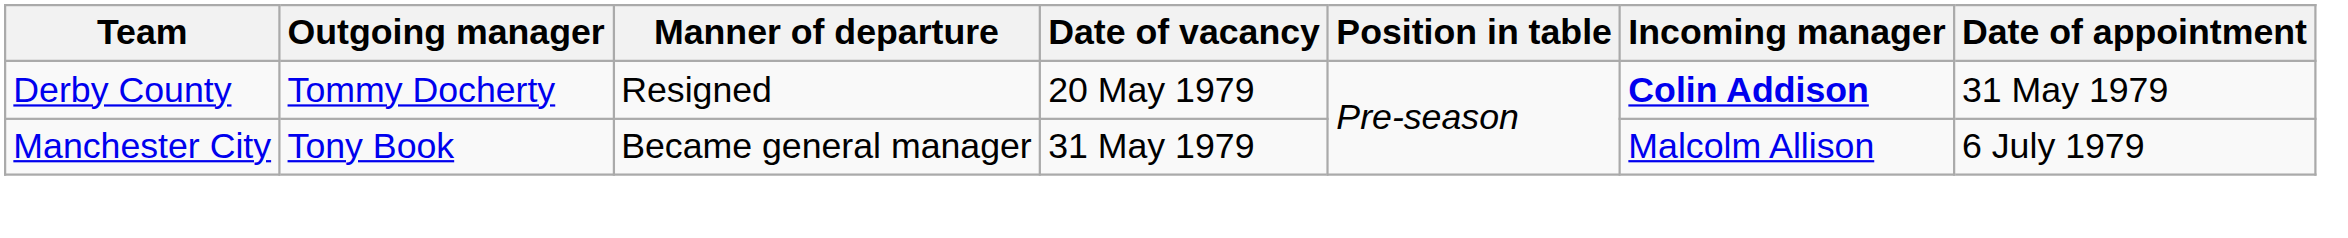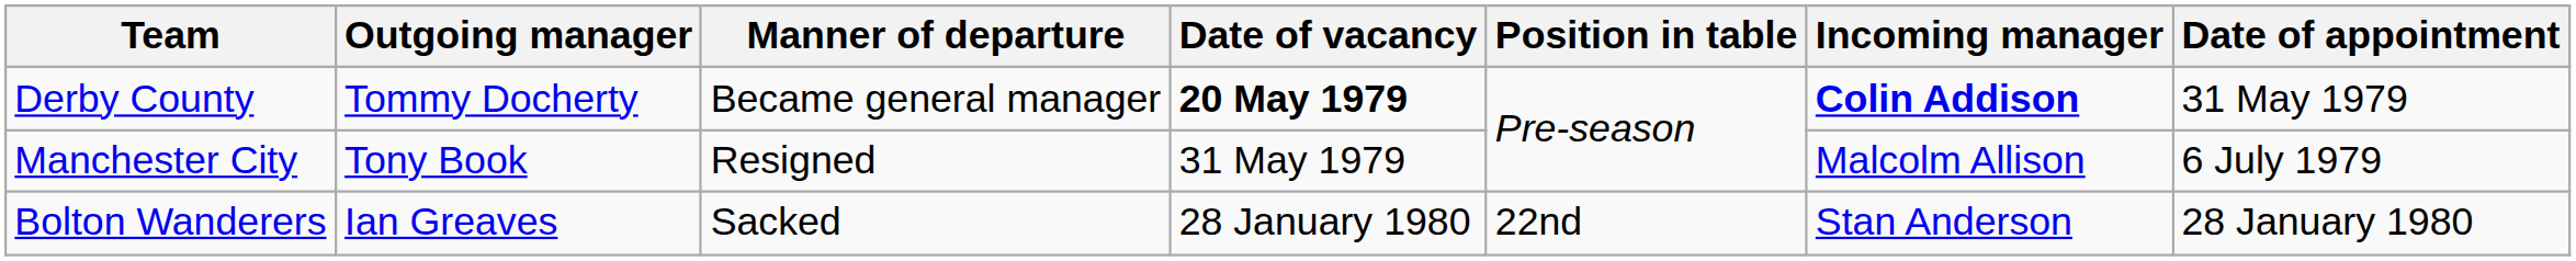Derby County | Manner of departure: Resigned -> Became general manager
Derby County | Date of vacancy: normal -> bold
Manchester City | Manner of departure: Became general manager -> Resigned
+ row: Bolton Wanderers | Ian Greaves | Sacked | 28 January 1980 | 22nd | Stan Anderson | 28 January 1980
